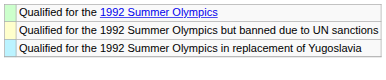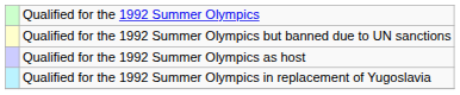+ row: Qualified for the 1992 Summer Olympics as host
